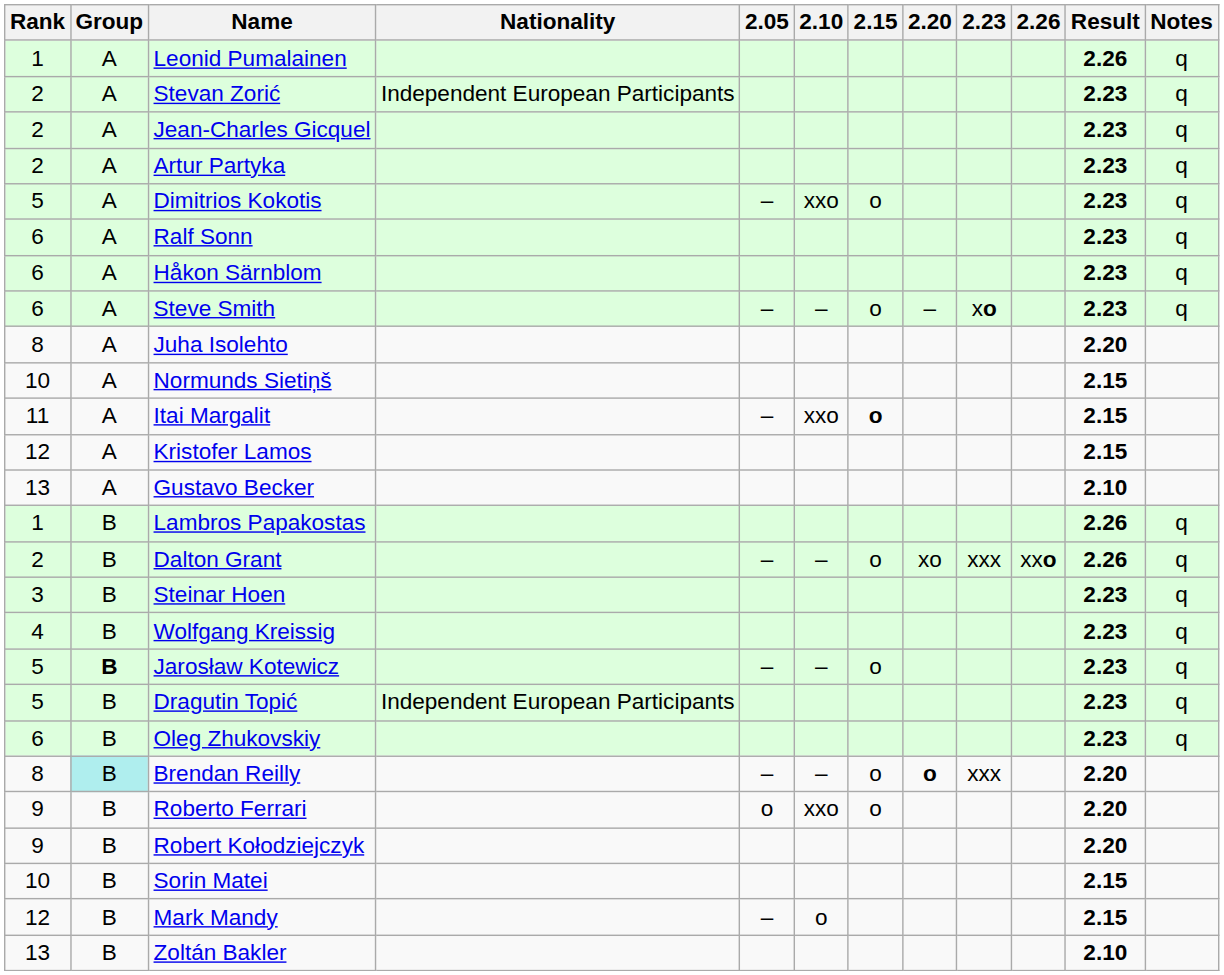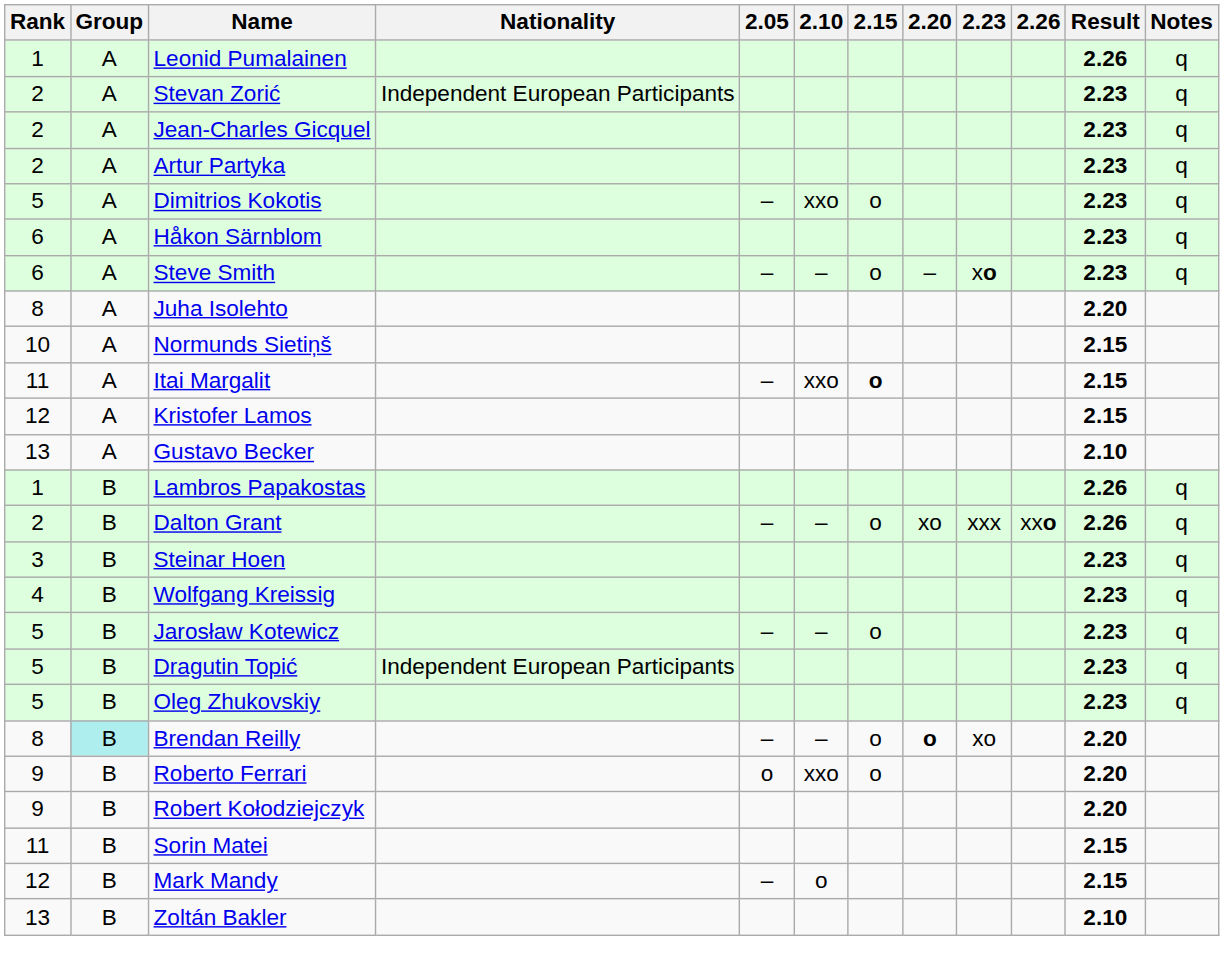- row: 6 | A | Ralf Sonn | 2.23 | q
Jarosław Kotewicz | Group: bold -> normal
Oleg Zhukovskiy | Rank: 6 -> 5
Brendan Reilly | 2.23: xxx -> xo
Sorin Matei | Rank: 10 -> 11
